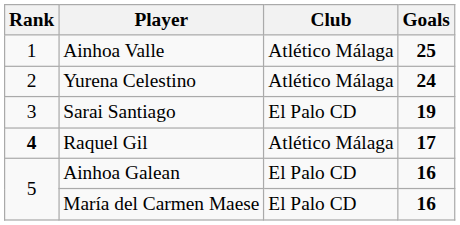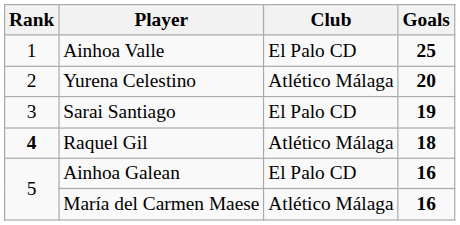Ainhoa Valle | Club: Atlético Málaga -> El Palo CD
Yurena Celestino | Goals: 24 -> 20
Raquel Gil | Goals: 17 -> 18
María del Carmen Maese | Club: El Palo CD -> Atlético Málaga
